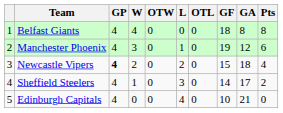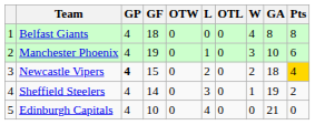columns swapped: W <-> GF
Manchester Phoenix | GA: 12 -> 10
Newcastle Vipers | Pts: no background -> gold background
Sheffield Steelers | GA: 17 -> 19
